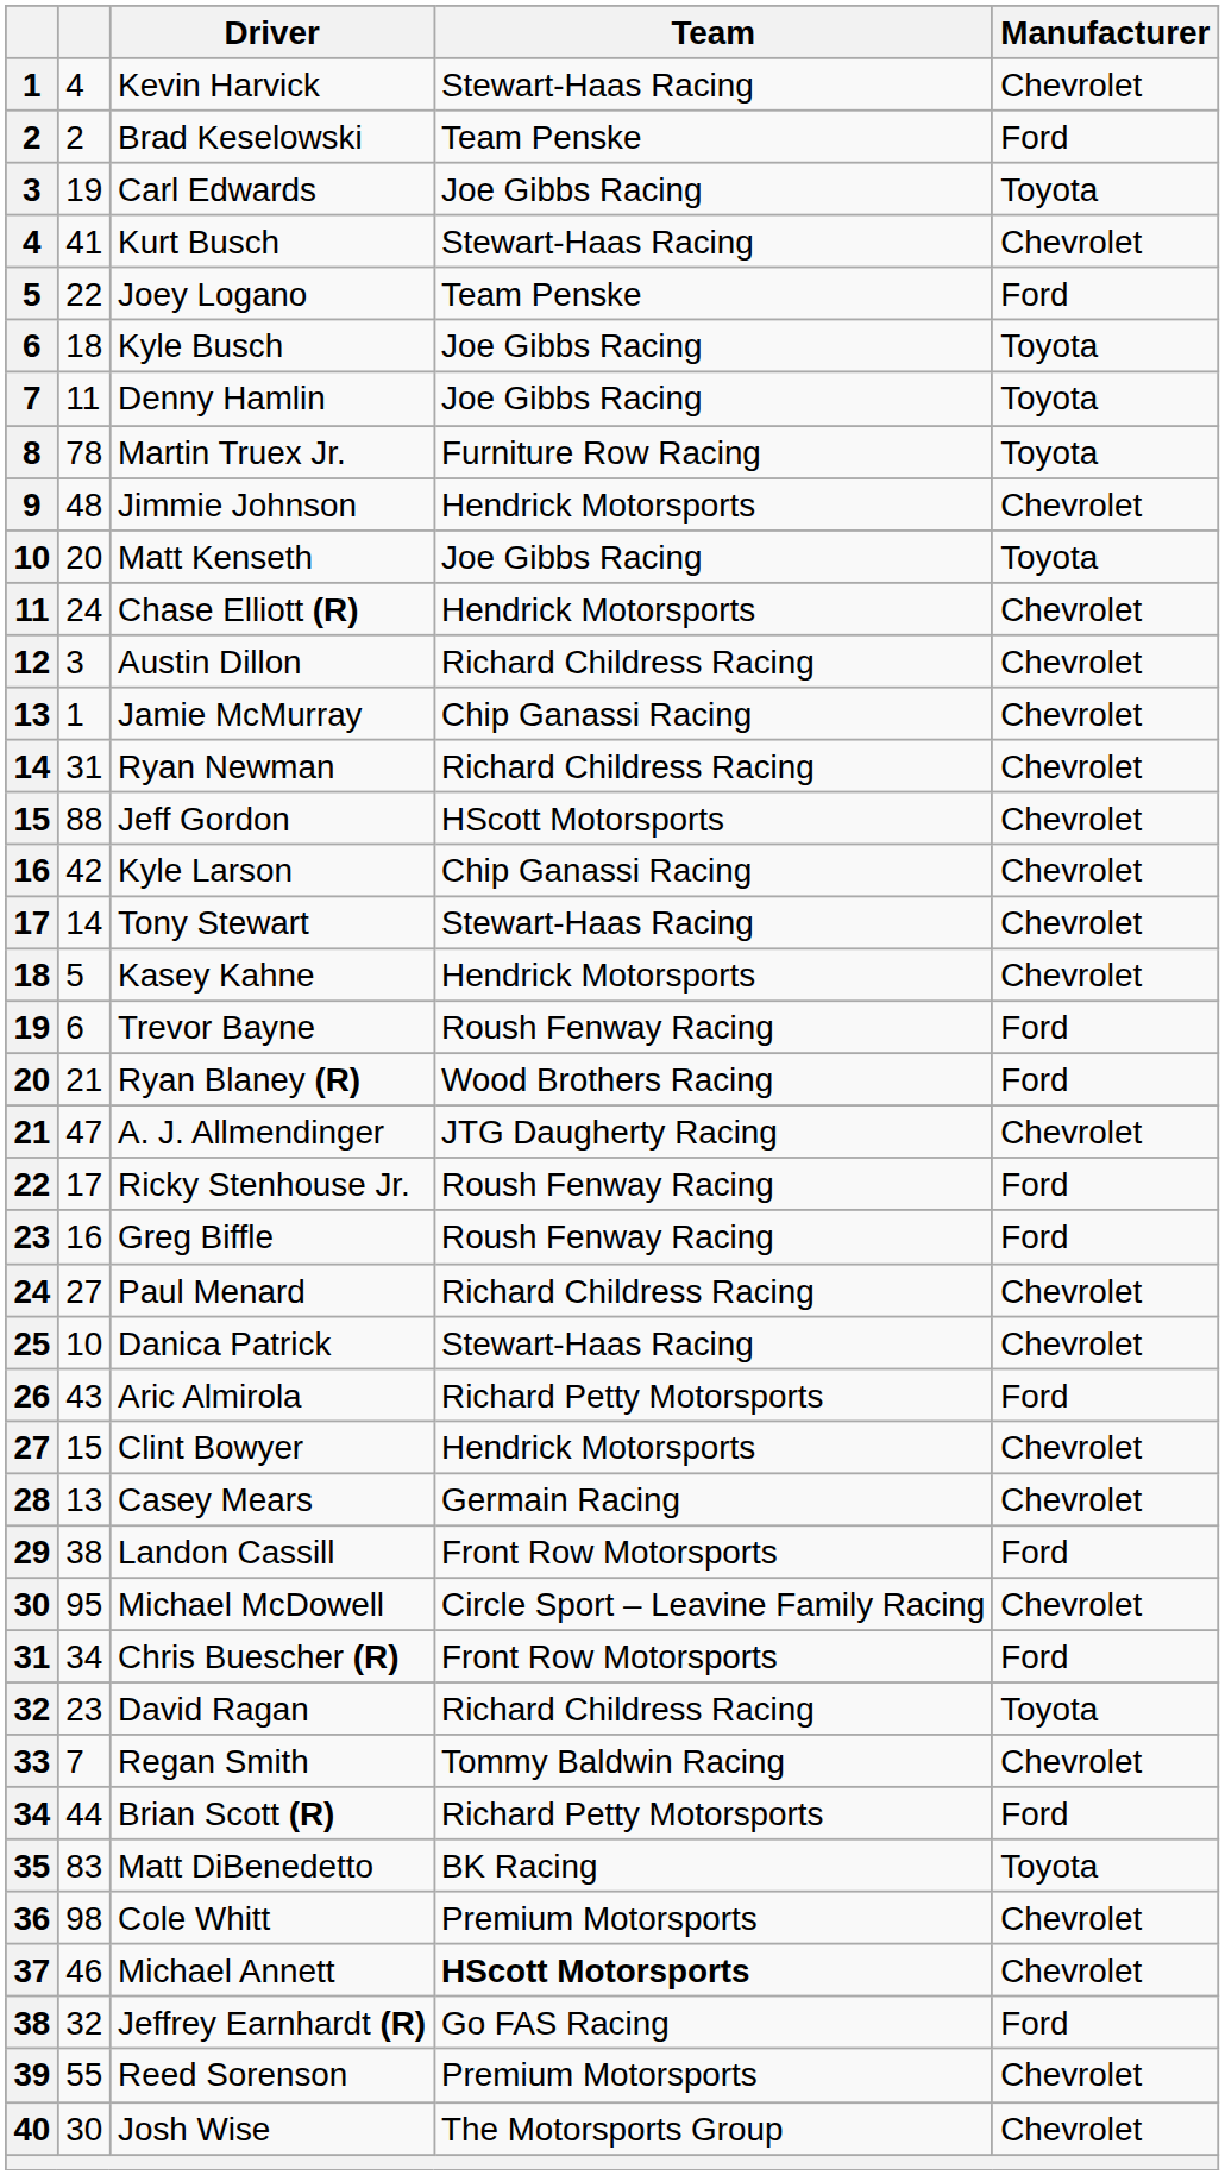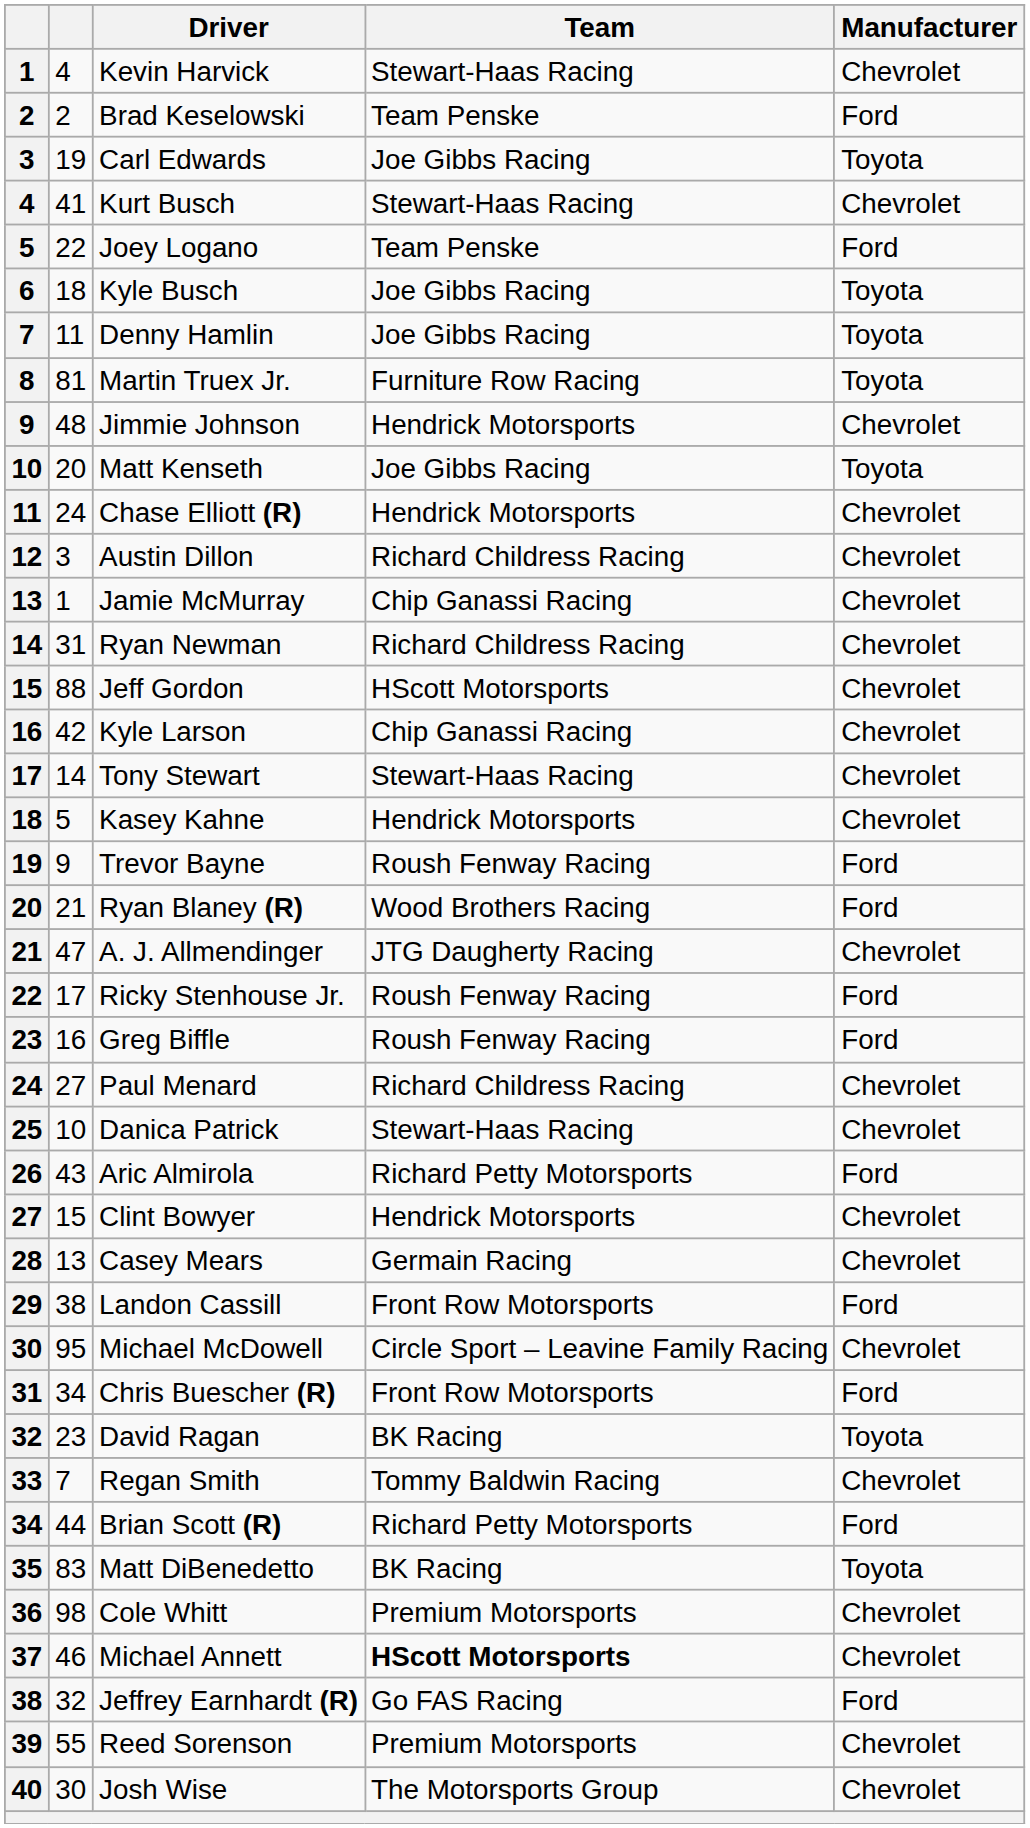Martin Truex Jr. | column 2: 78 -> 81
Trevor Bayne | column 2: 6 -> 9
David Ragan | Team: Richard Childress Racing -> BK Racing
